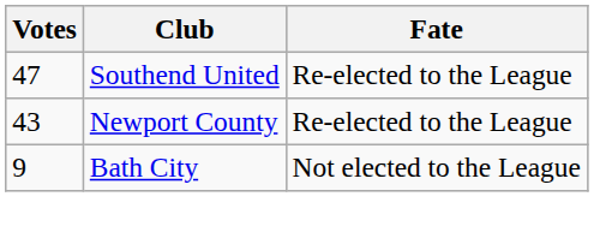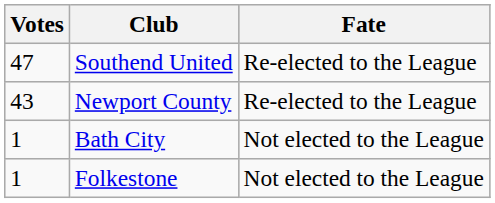Bath City | Votes: 9 -> 1
+ row: 1 | Folkestone | Not elected to the League
